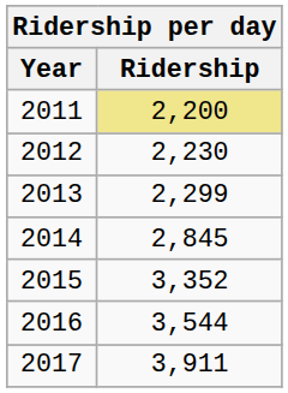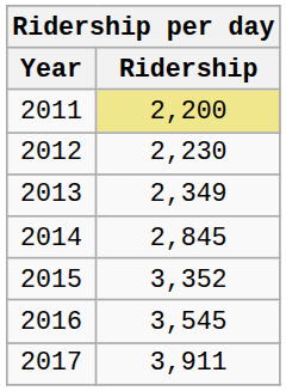2013 | Ridership: 2,299 -> 2,349
2016 | Ridership: 3,544 -> 3,545
